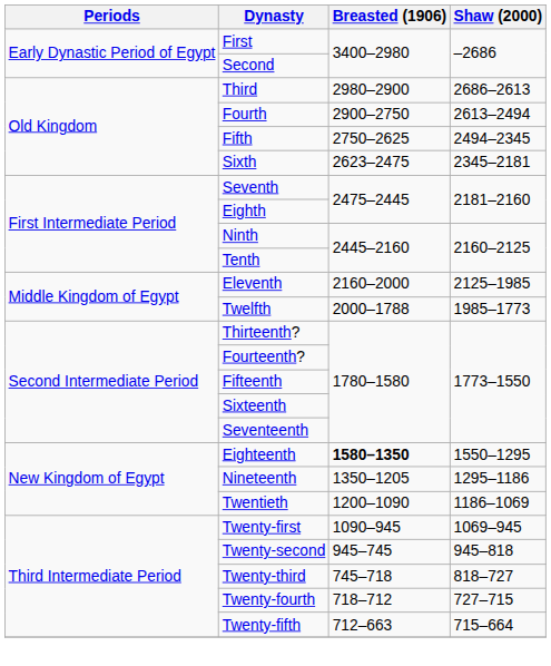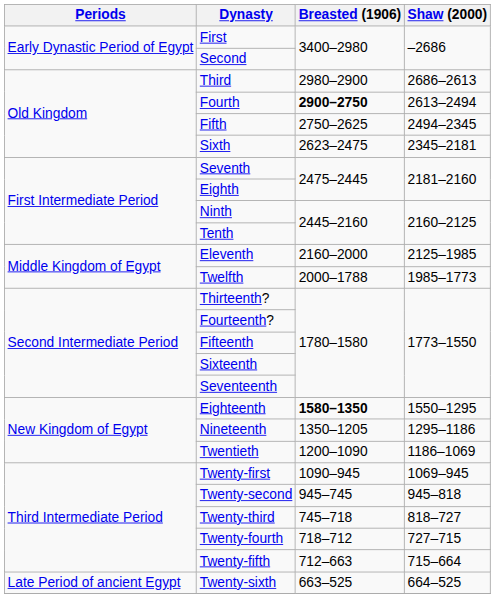Fourth | Breasted (1906): normal -> bold
+ row: Late Period of ancient Egypt | Twenty-sixth | 663–525 | 664–525
